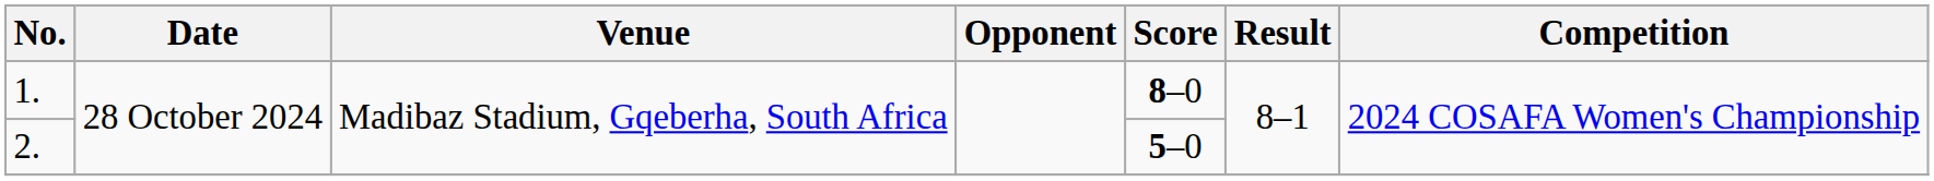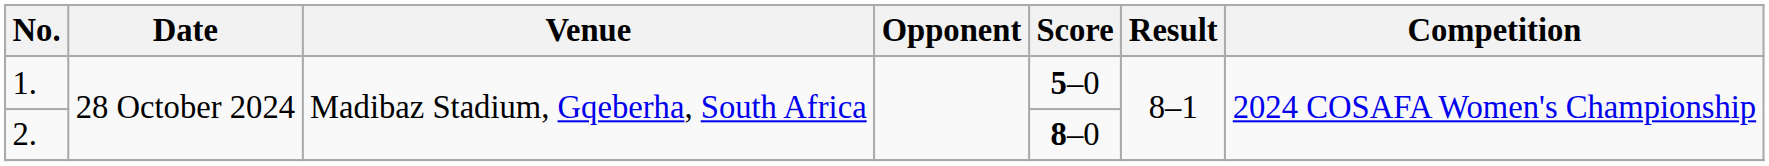1. | Score: 8–0 -> 5–0
2. | Score: 5–0 -> 8–0
